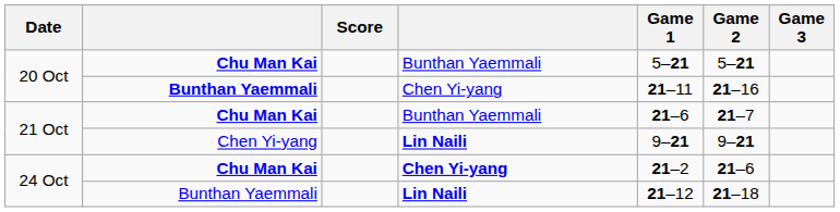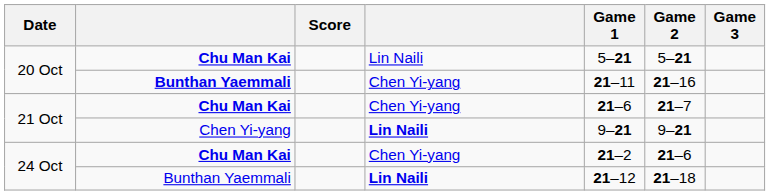20 Oct / Chu Man Kai | column 4: Bunthan Yaemmali -> Lin Naili
21 Oct / Chu Man Kai | column 4: Bunthan Yaemmali -> Chen Yi-yang
24 Oct / Chu Man Kai | column 4: bold -> normal
